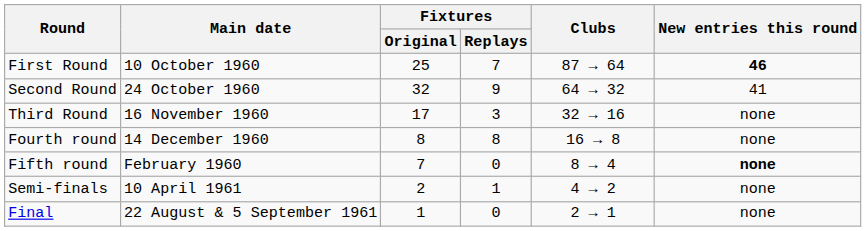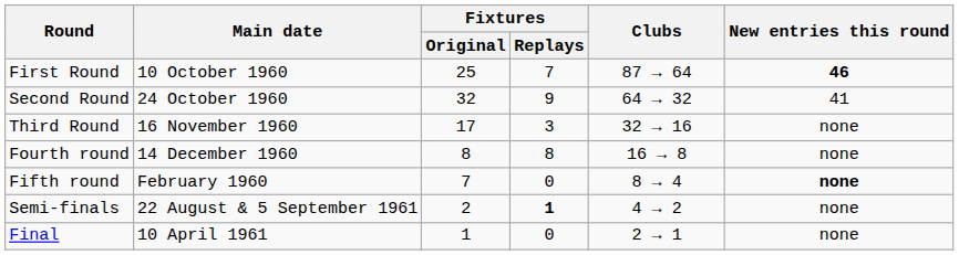Semi-finals | Main date: 10 April 1961 -> 22 August & 5 September 1961
Semi-finals | Fixtures / Replays: normal -> bold
Final | Main date: 22 August & 5 September 1961 -> 10 April 1961
